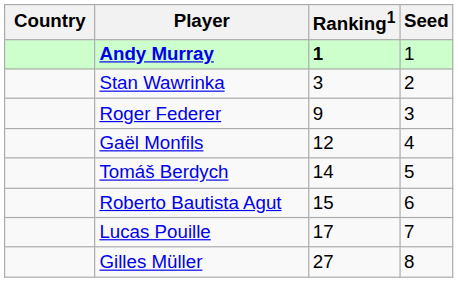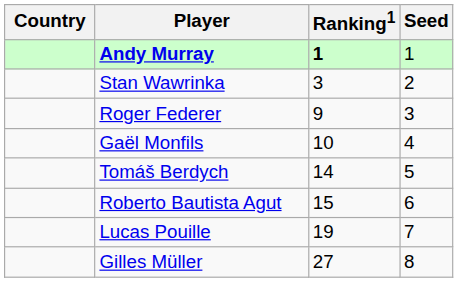Gaël Monfils | Ranking1: 12 -> 10
Lucas Pouille | Ranking1: 17 -> 19
